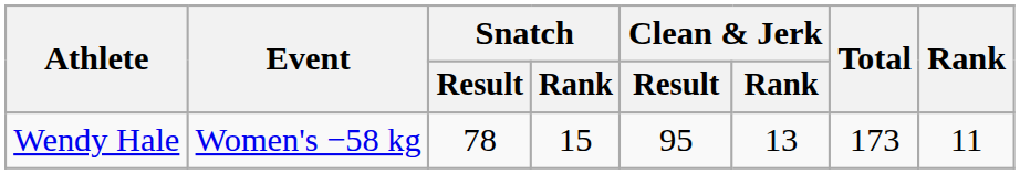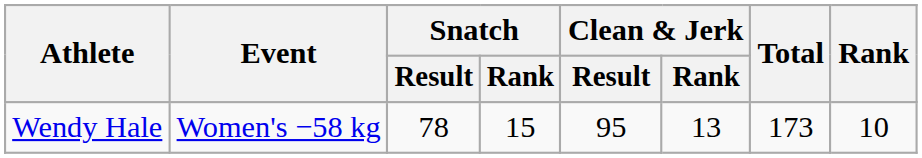Wendy Hale | Rank: 11 -> 10
